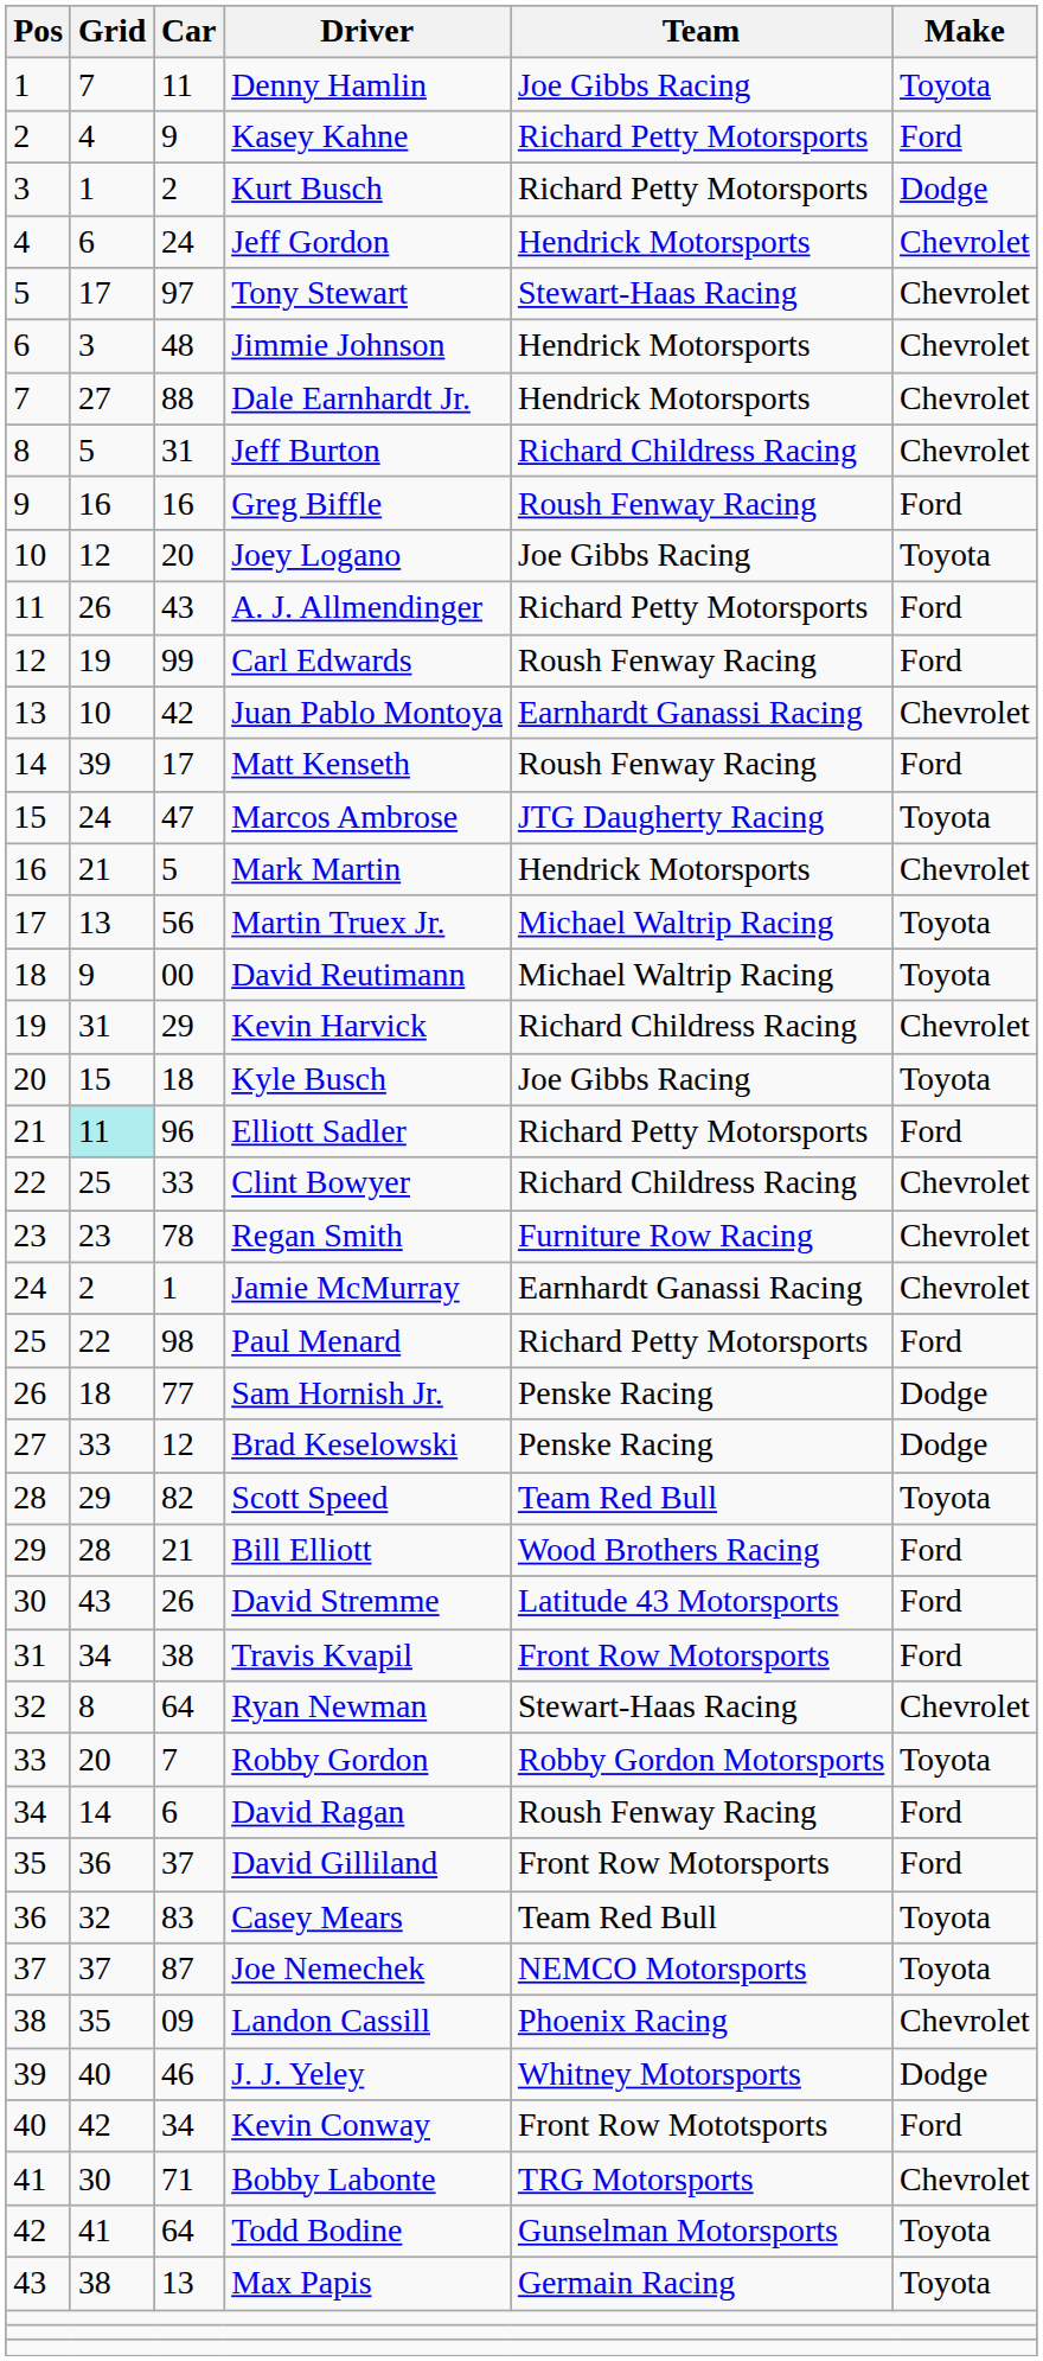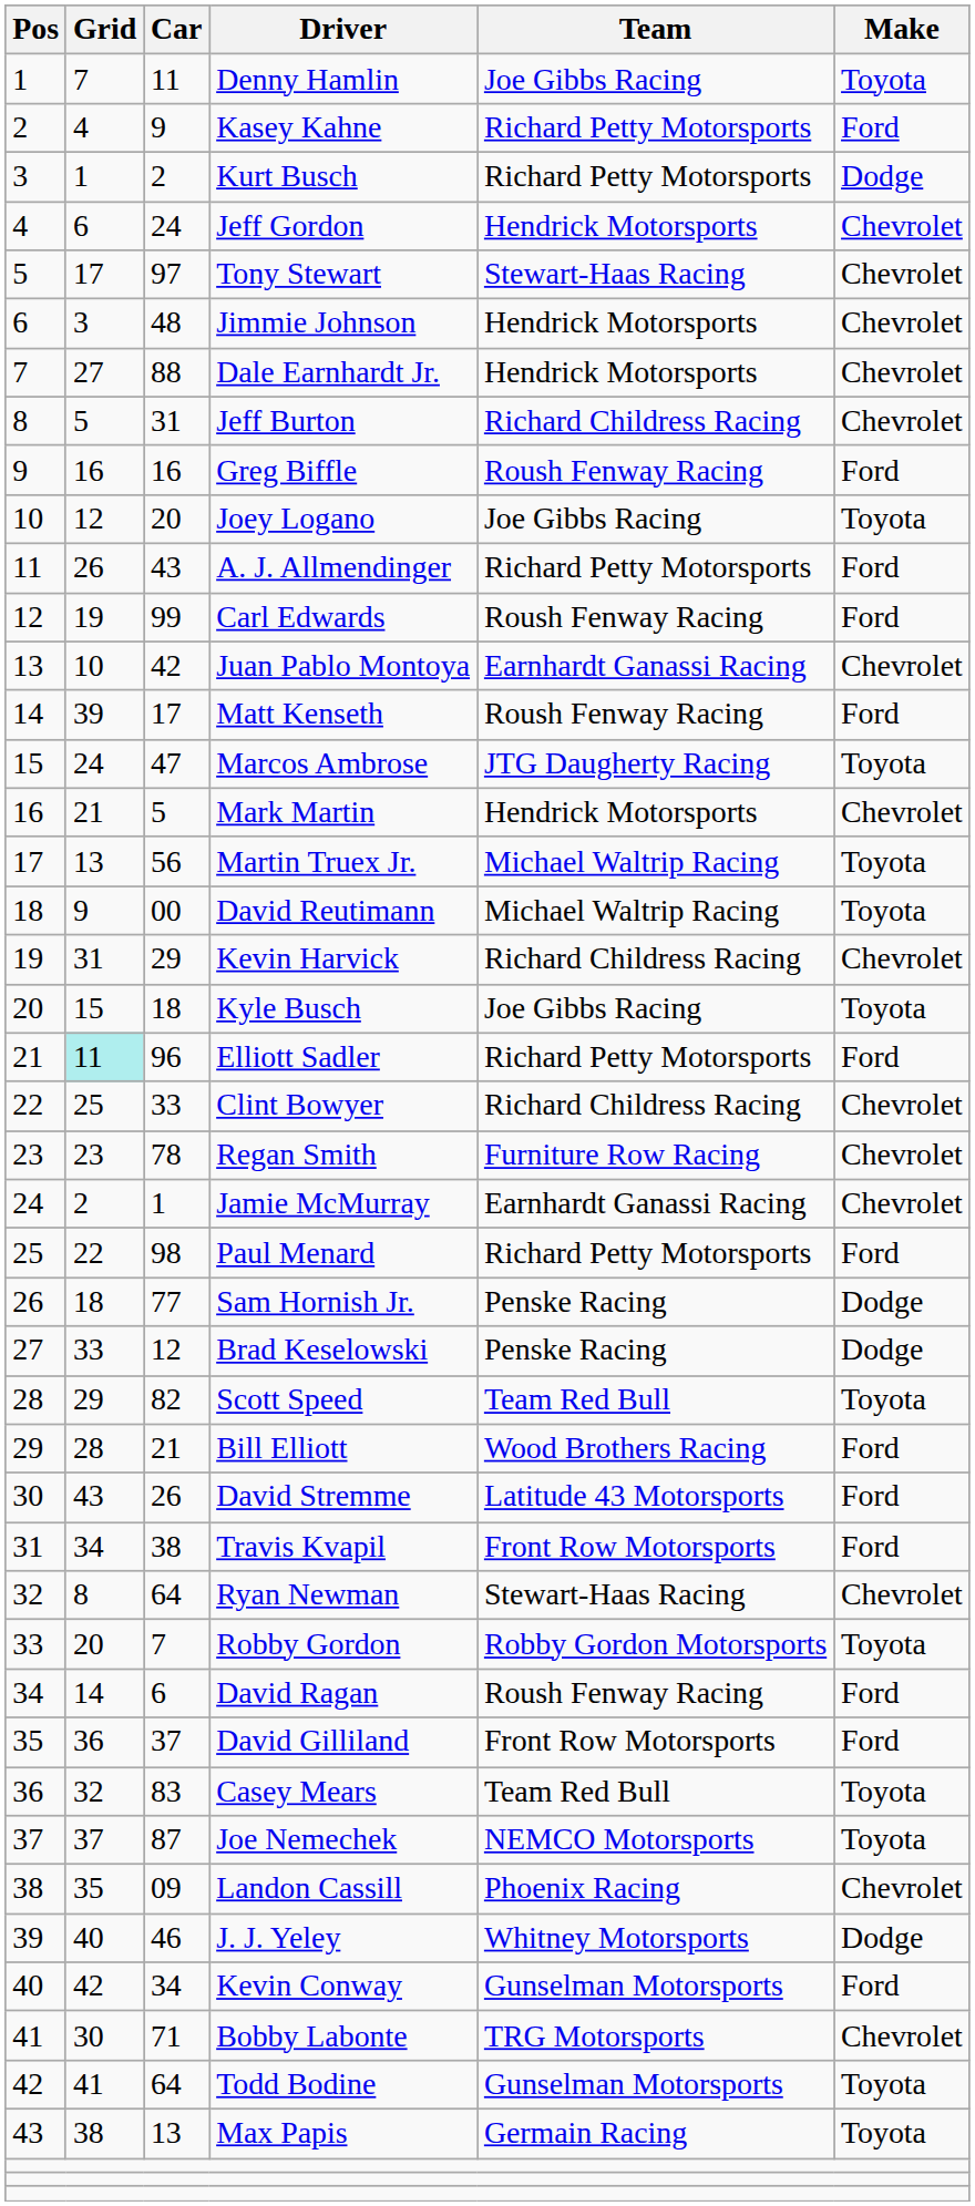Kevin Conway | Team: Front Row Mototsports -> Gunselman Motorsports
